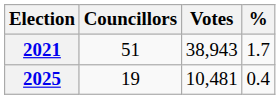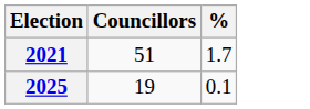- column: Votes | 38,943 | 10,481
2025 | %: 0.4 -> 0.1
